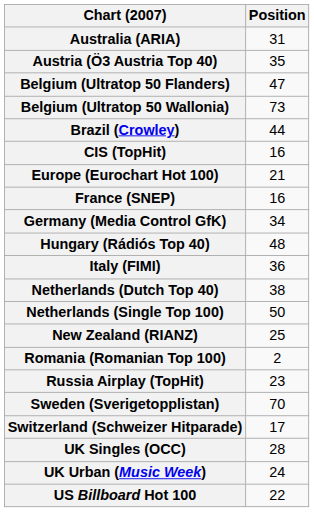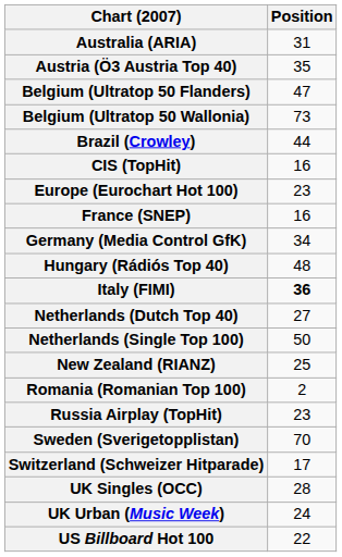Europe (Eurochart Hot 100) | Position: 21 -> 23
Italy (FIMI) | Position: normal -> bold
Netherlands (Dutch Top 40) | Position: 38 -> 27
